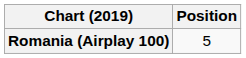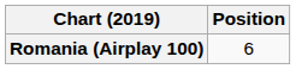Romania (Airplay 100) | Position: 5 -> 6
